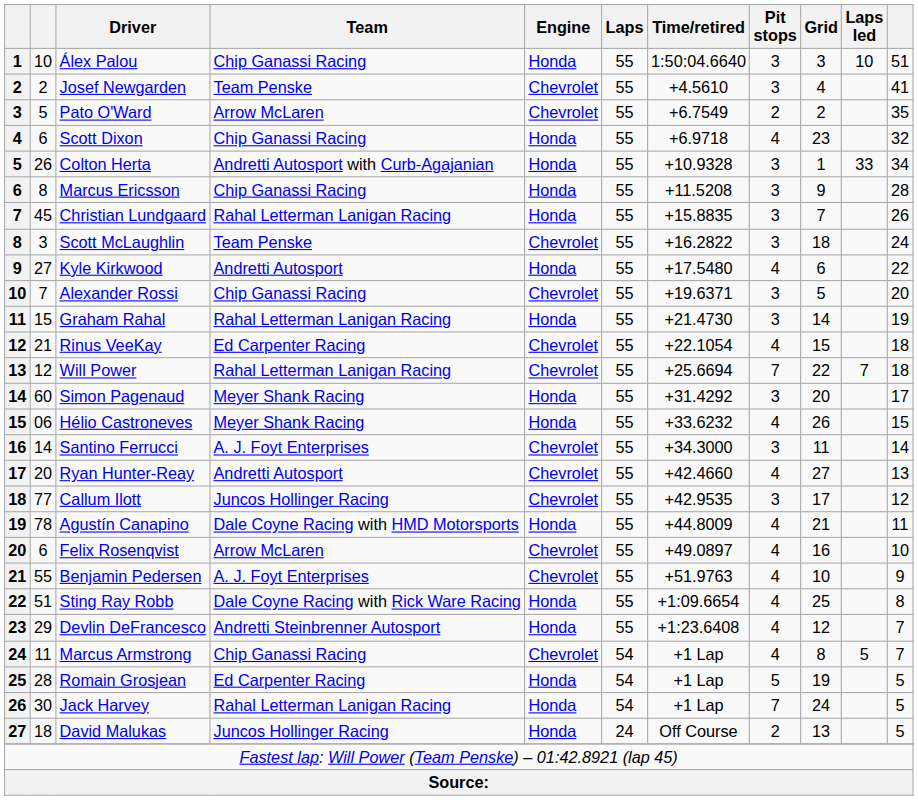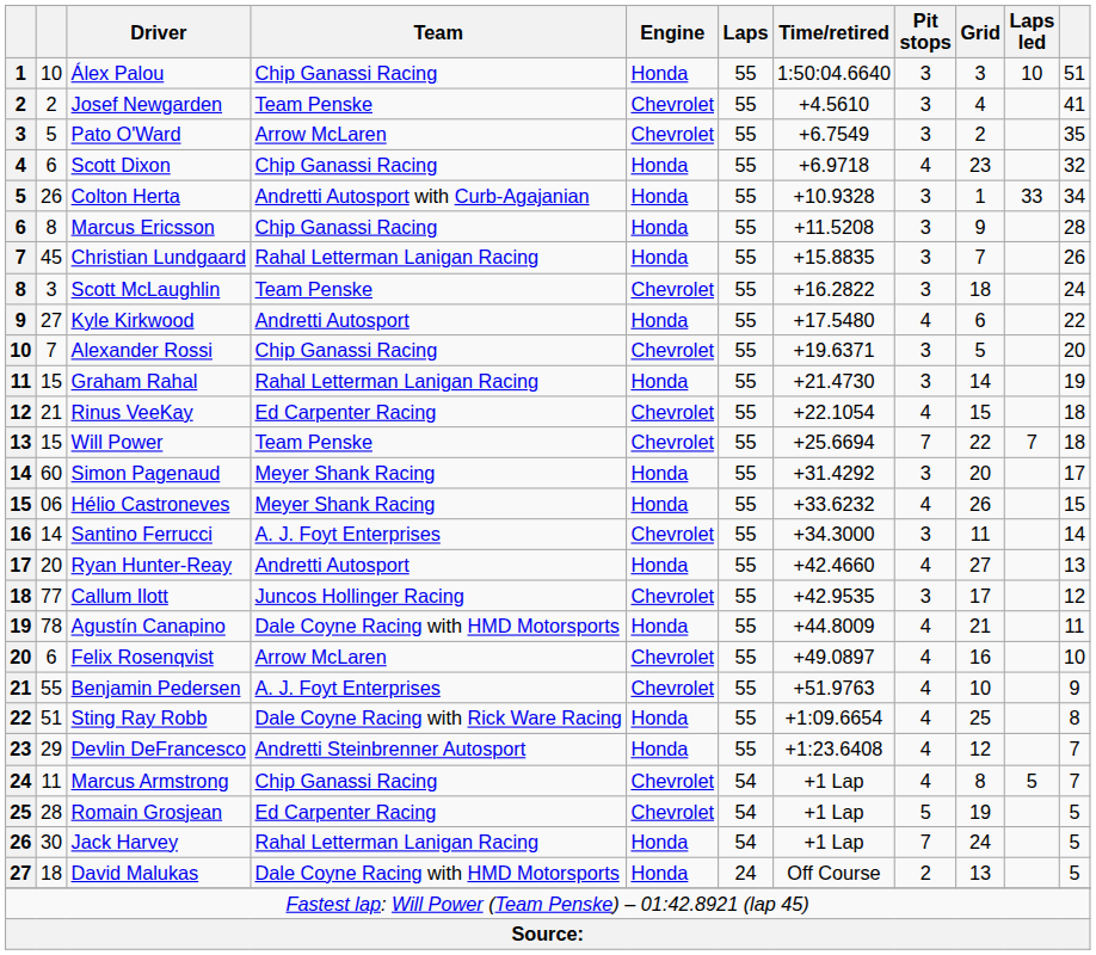Pato O'Ward | Pit stops: 2 -> 3
Will Power | column 2: 12 -> 15
Will Power | Team: Rahal Letterman Lanigan Racing -> Team Penske
Ryan Hunter-Reay | Engine: Chevrolet -> Honda
Romain Grosjean | Engine: Honda -> Chevrolet
David Malukas | Team: Juncos Hollinger Racing -> Dale Coyne Racing with HMD Motorsports
